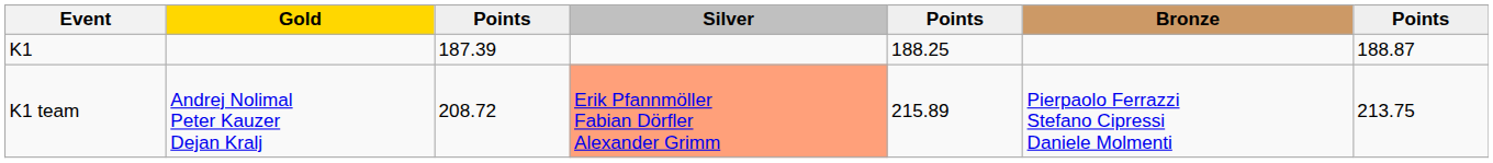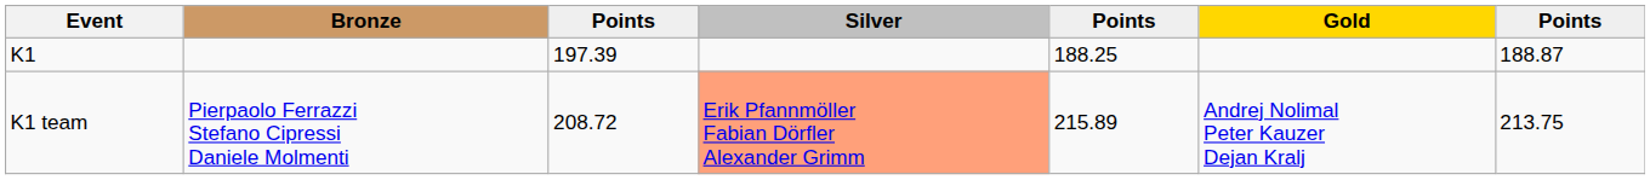columns swapped: Gold <-> Bronze
K1 | column 3: 187.39 -> 197.39
